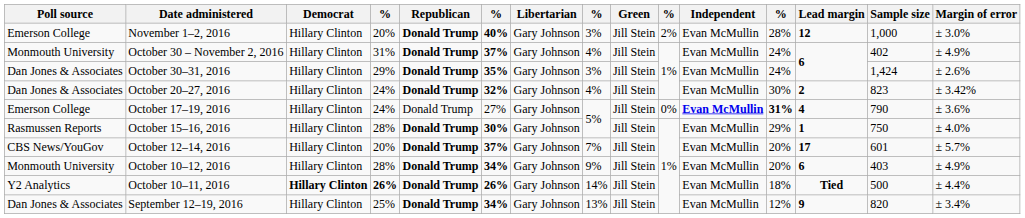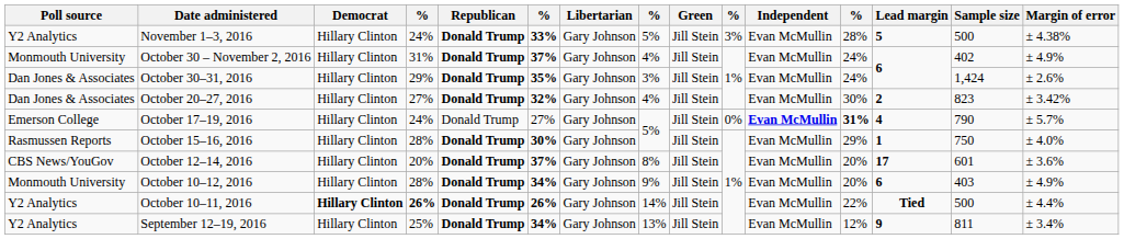+ row: Y2 Analytics | November 1–3, 2016 | Hillary Clinton | 24% | Donald Trump | 33% | Gary Johnson | 5% | Jill Stein | 3% | Evan McMullin | 28% | 5 | 500 | ± 4.38%
- row: Emerson College | November 1–2, 2016 | Hillary Clinton | 20% | Donald Trump | 40% | Gary Johnson | 3% | Jill Stein | 2% | Evan McMullin | 28% | 12 | 1,000 | ± 3.0%
October 20–27, 2016 | column 4: 24% -> 27%
October 17–19, 2016 | Margin of error: ± 3.6% -> ± 5.7%
October 12–14, 2016 | column 8: 7% -> 8%
October 12–14, 2016 | Margin of error: ± 5.7% -> ± 3.6%
October 10–11, 2016 | column 12: 18% -> 22%
September 12–19, 2016 | Poll source: Dan Jones & Associates -> Y2 Analytics
September 12–19, 2016 | Sample size: 820 -> 811
